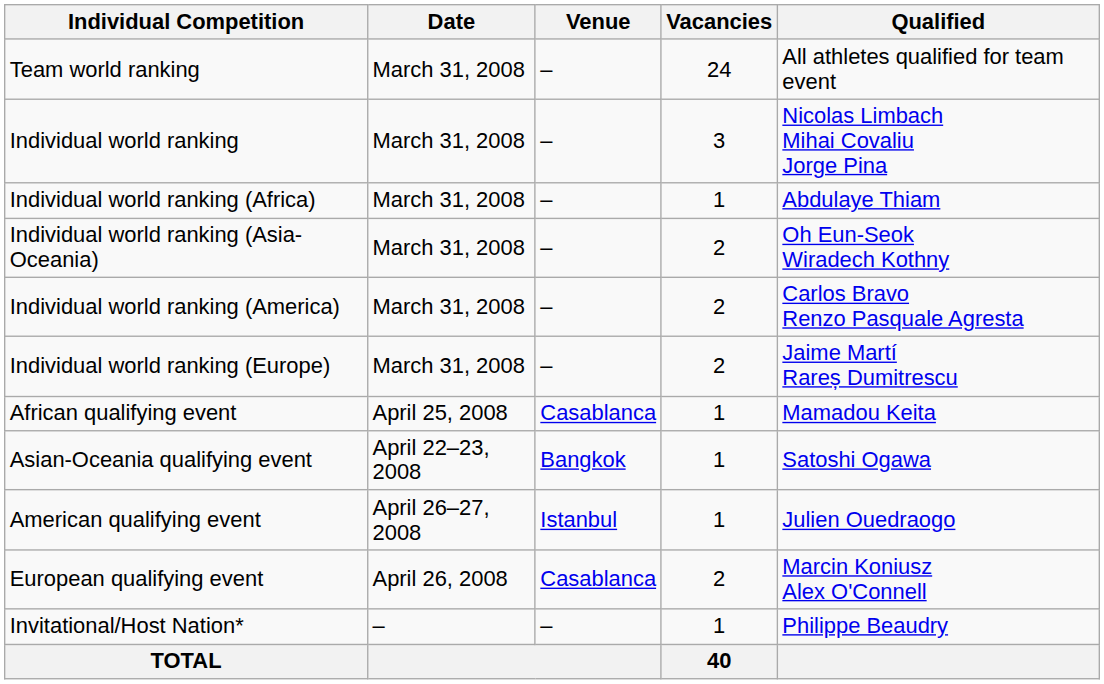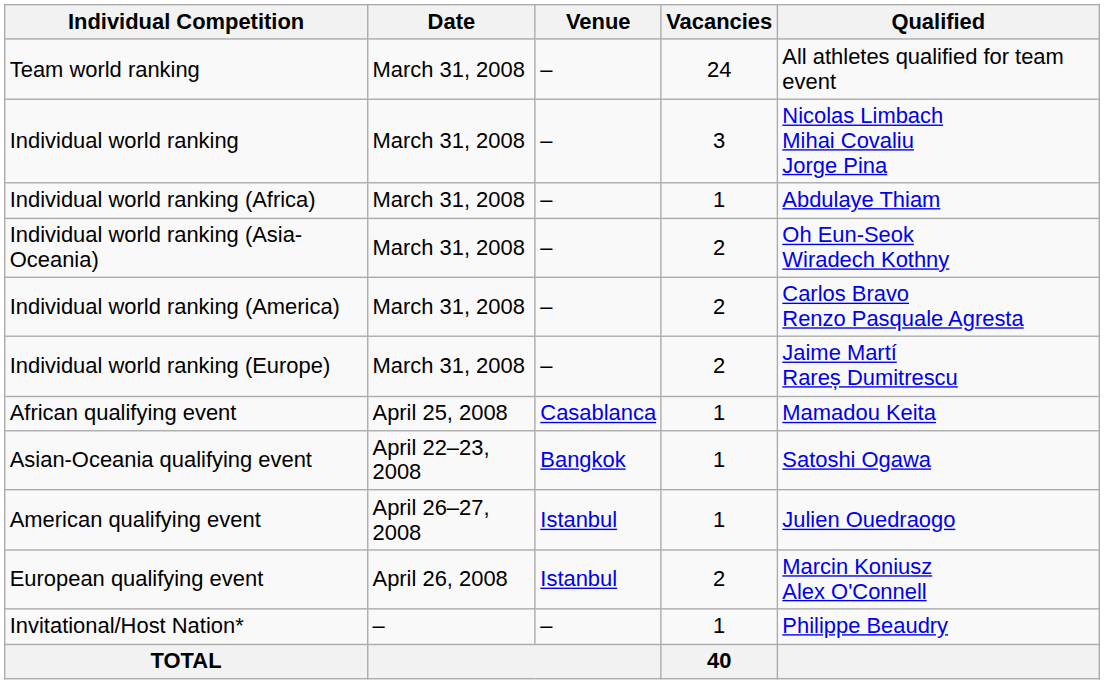European qualifying event | Venue: Casablanca -> Istanbul
